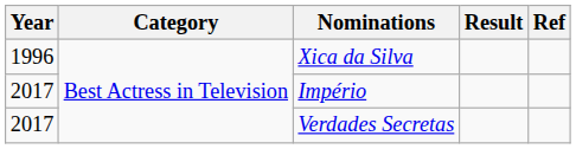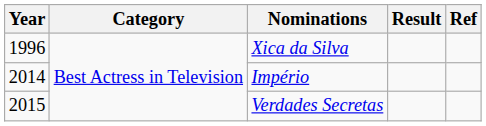Império | Year: 2017 -> 2014
Verdades Secretas | Year: 2017 -> 2015
